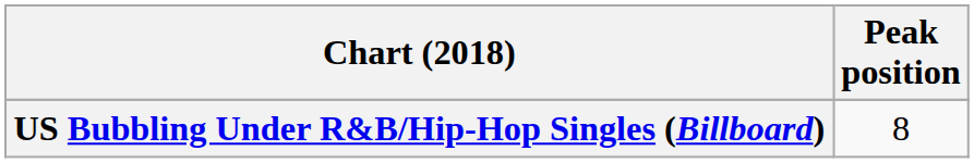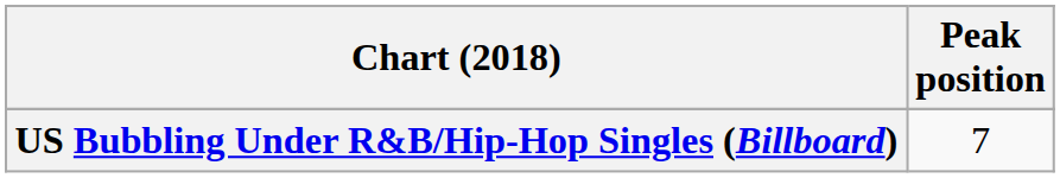US Bubbling Under R&B/Hip-Hop Singles (Billboard) | Peak position: 8 -> 7
